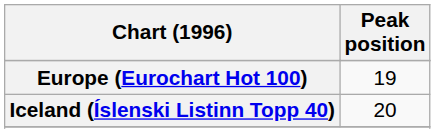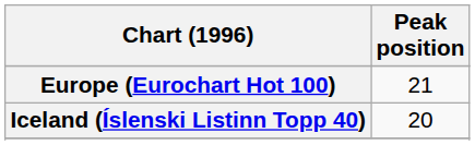Europe (Eurochart Hot 100) | Peak position: 19 -> 21
